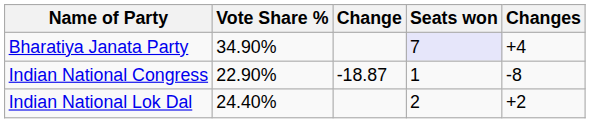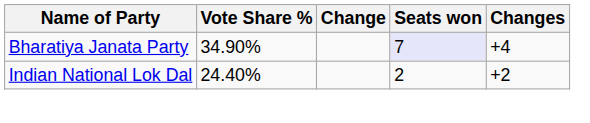- row: Indian National Congress | 22.90% | -18.87 | 1 | -8
